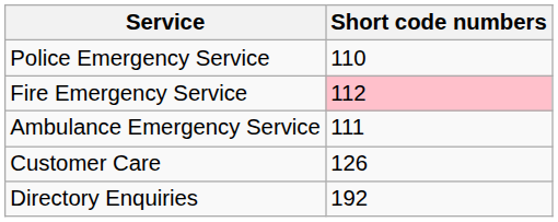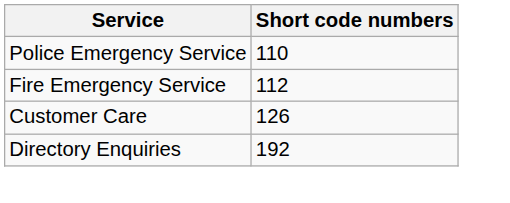Fire Emergency Service | Short code numbers: pink background -> no background
- row: Ambulance Emergency Service | 111
